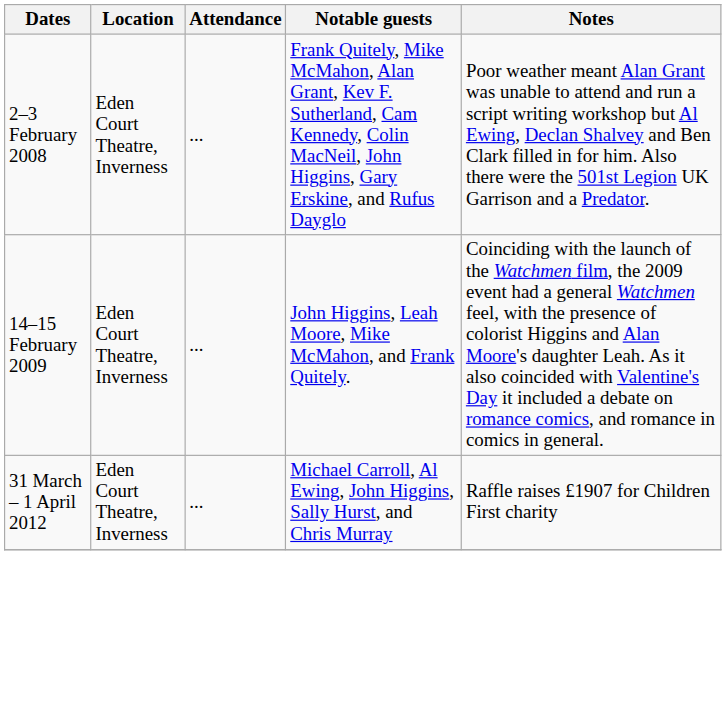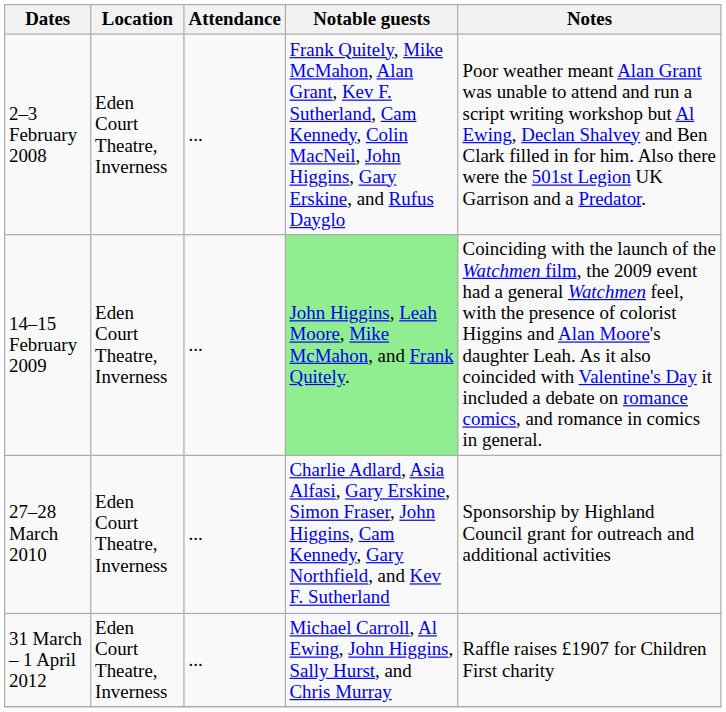14–15 February 2009 | Notable guests: no background -> lightgreen background
+ row: 27–28 March 2010 | Eden Court Theatre, Inverness | ... | Charlie Adlard, Asia Alfasi, Gary Erskine, Simon Fraser, John Higgins, Cam Kennedy, Gary Northfield, and Kev F. Sutherland | Sponsorship by Highland Council grant for outreach and additional activities
